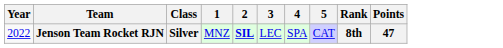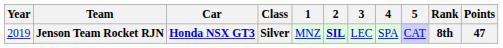+ column: Car | Honda NSX GT3
Jenson Team Rocket RJN | Year: 2022 -> 2019
